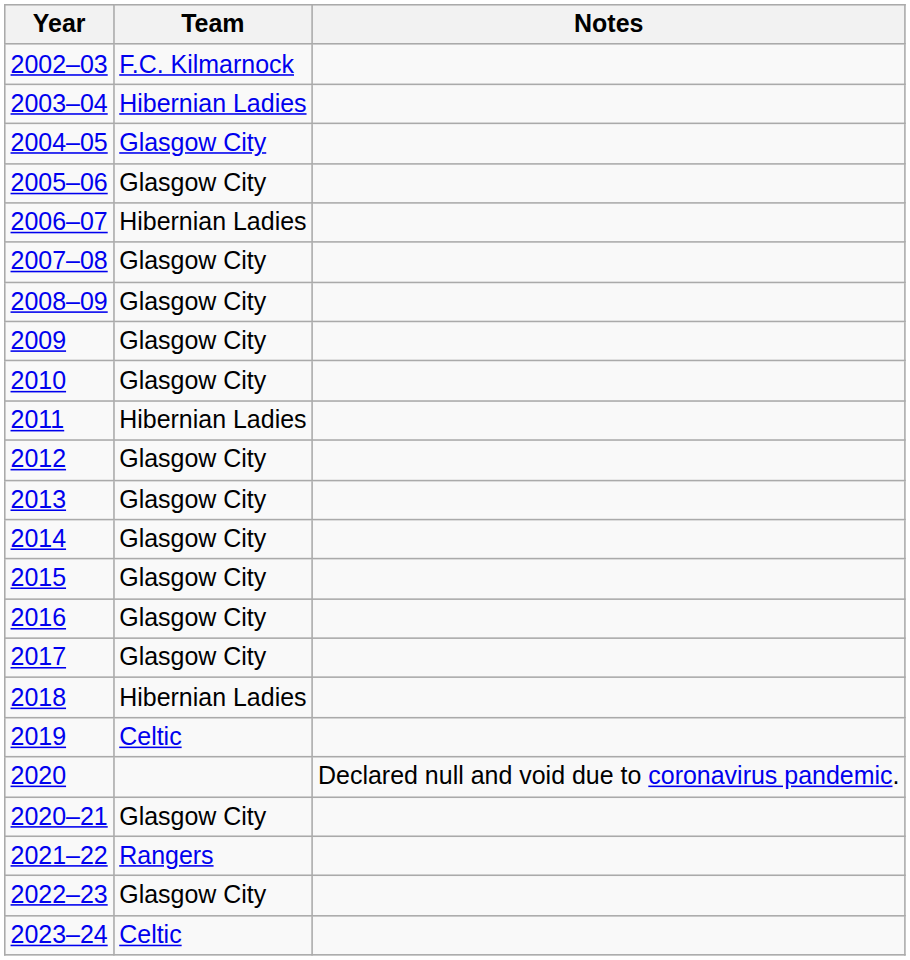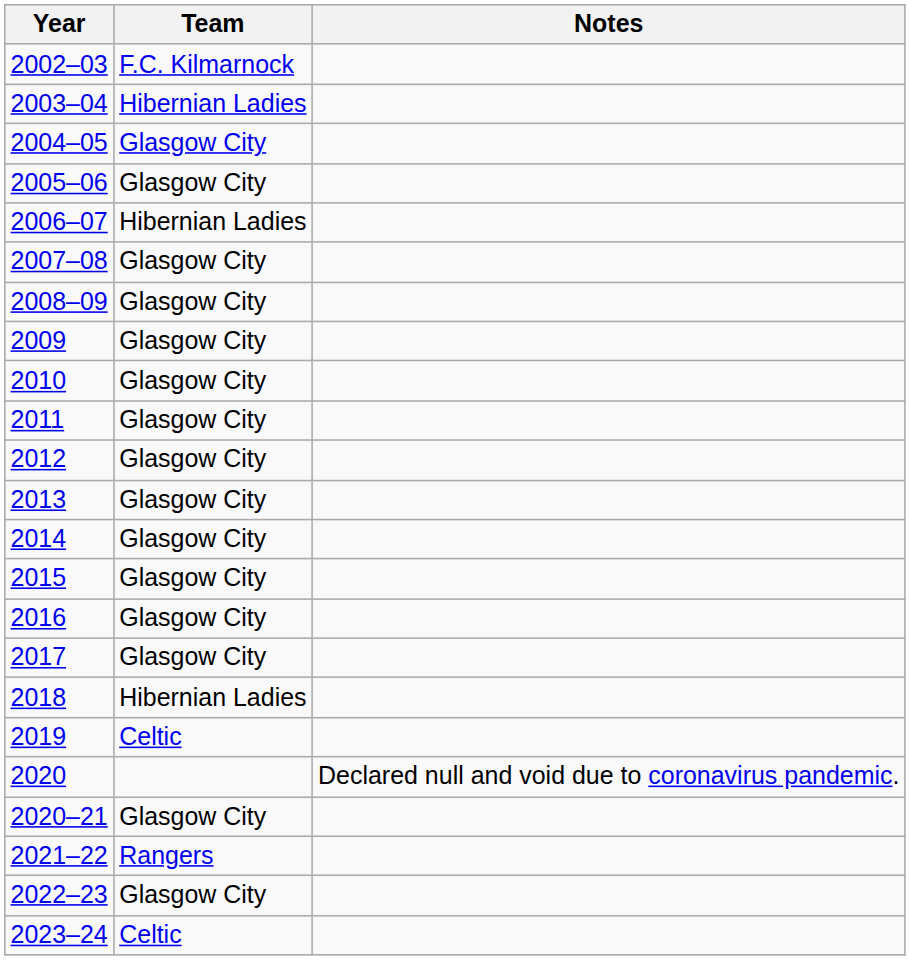2011 | Team: Hibernian Ladies -> Glasgow City
